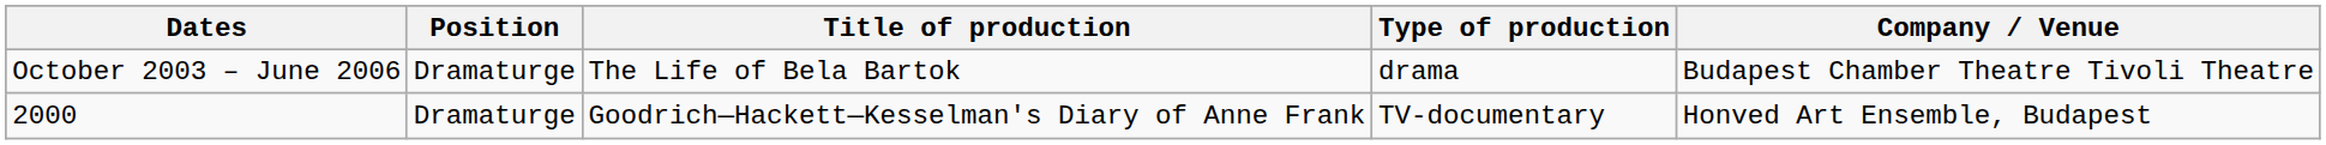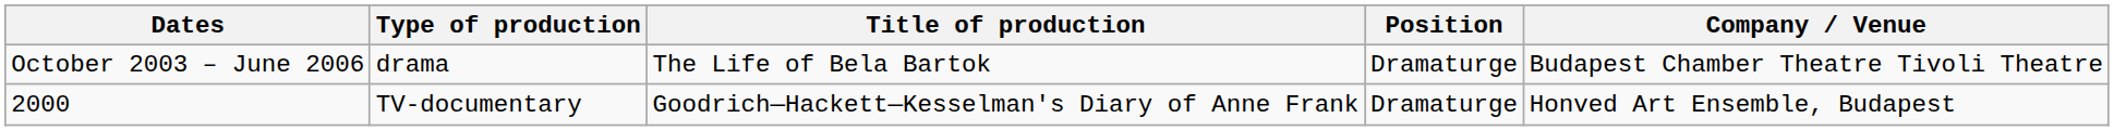columns swapped: Type of production <-> Position
